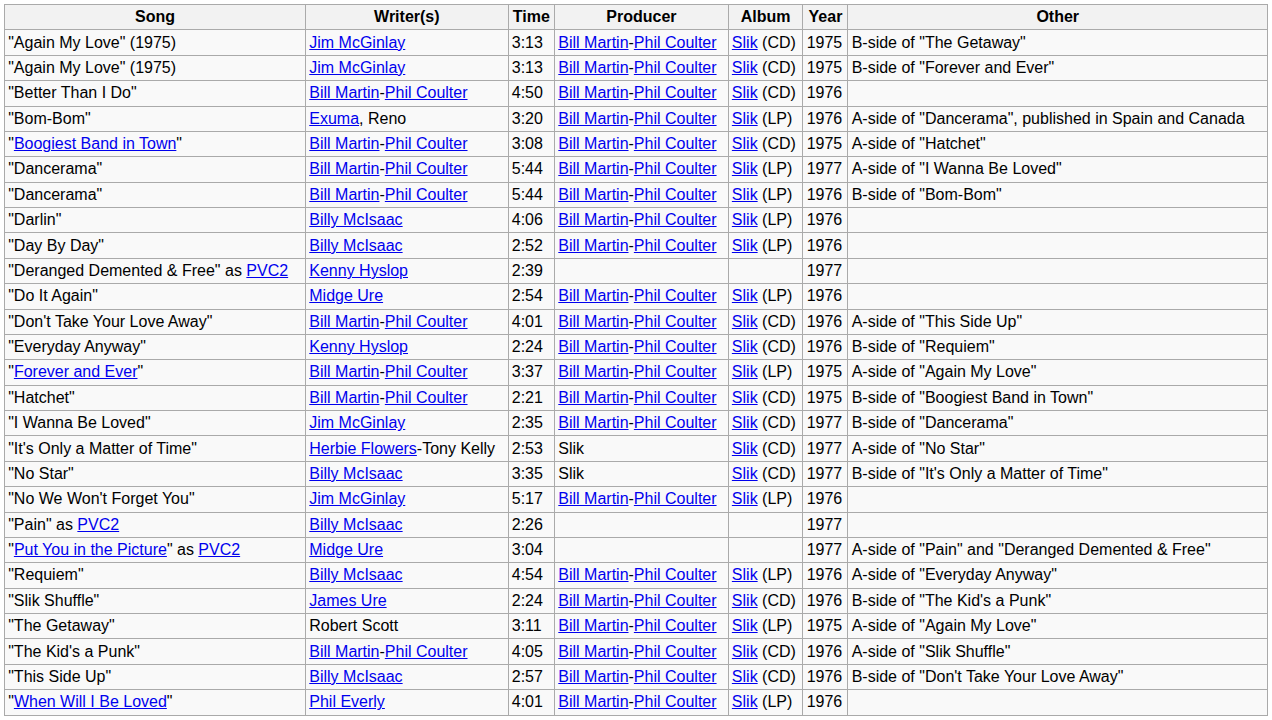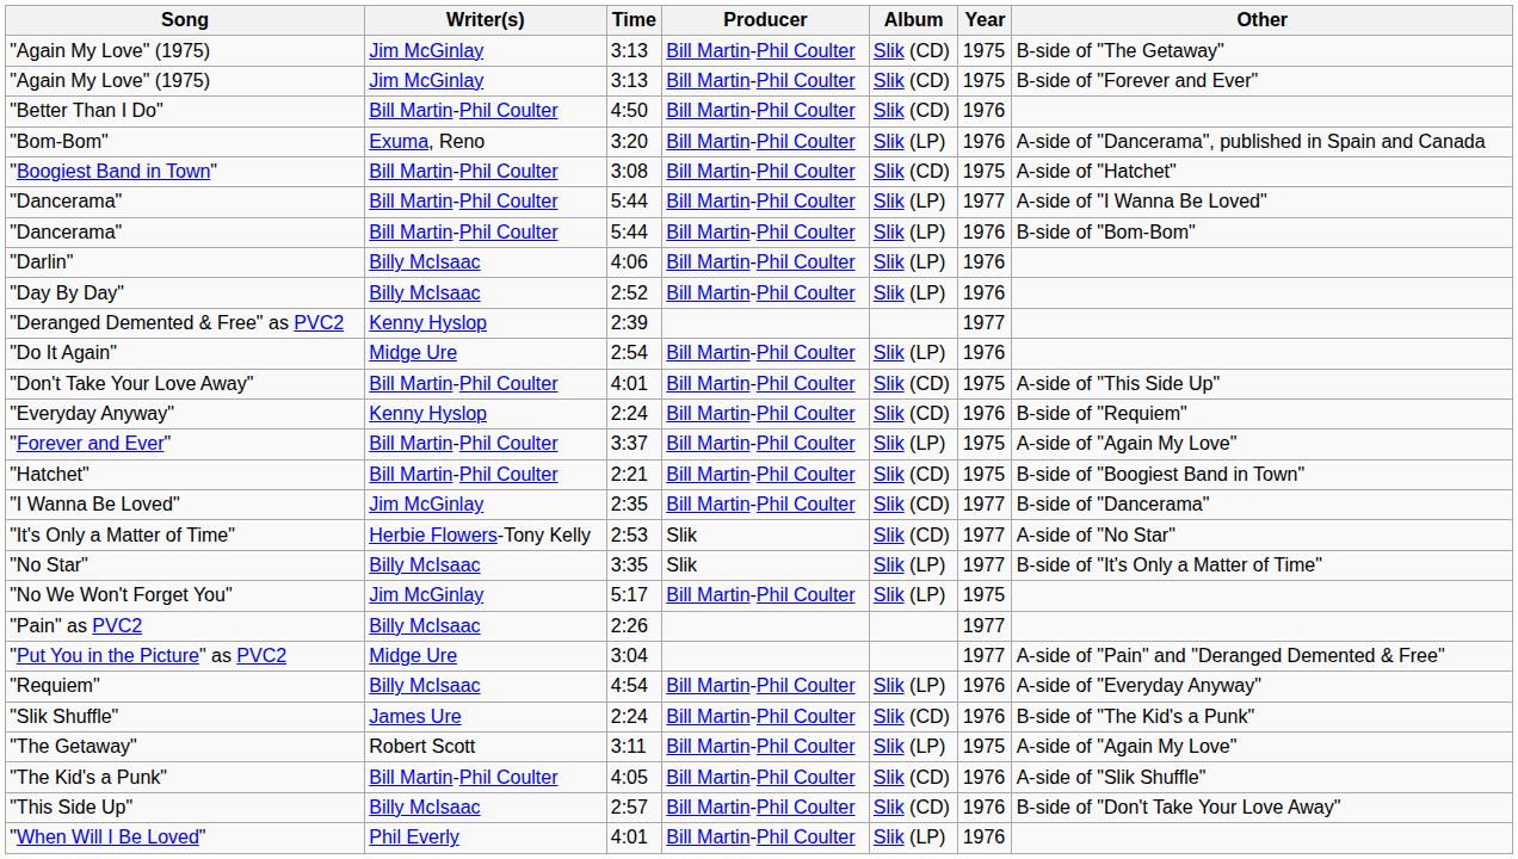"Don't Take Your Love Away" | Year: 1976 -> 1975
"No Star" | Album: Slik (CD) -> Slik (LP)
"No We Won't Forget You" | Year: 1976 -> 1975
